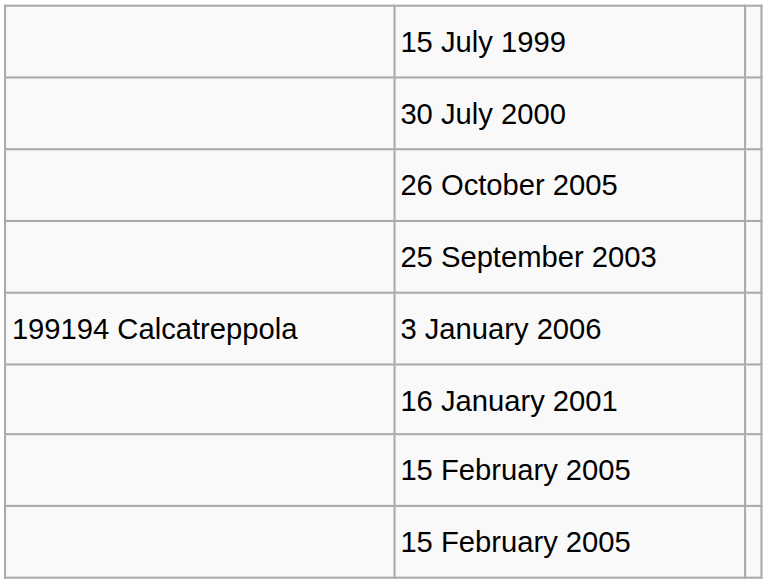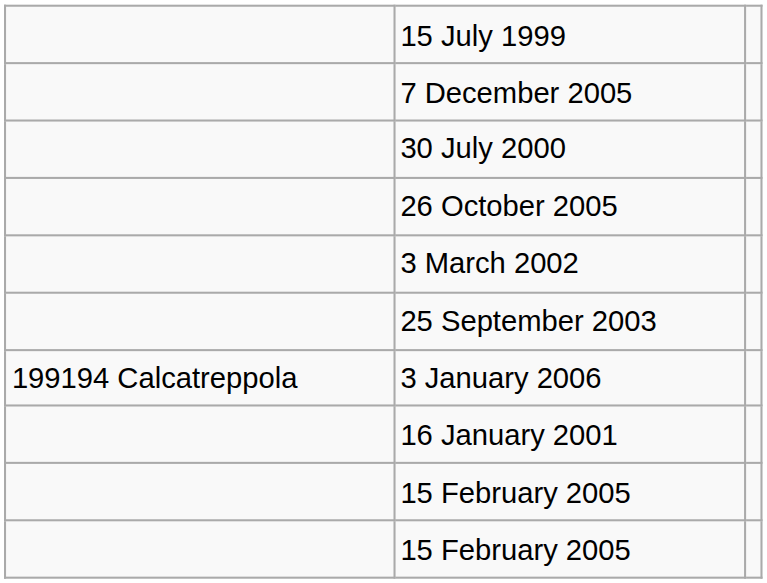+ row: 7 December 2005
+ row: 3 March 2002
